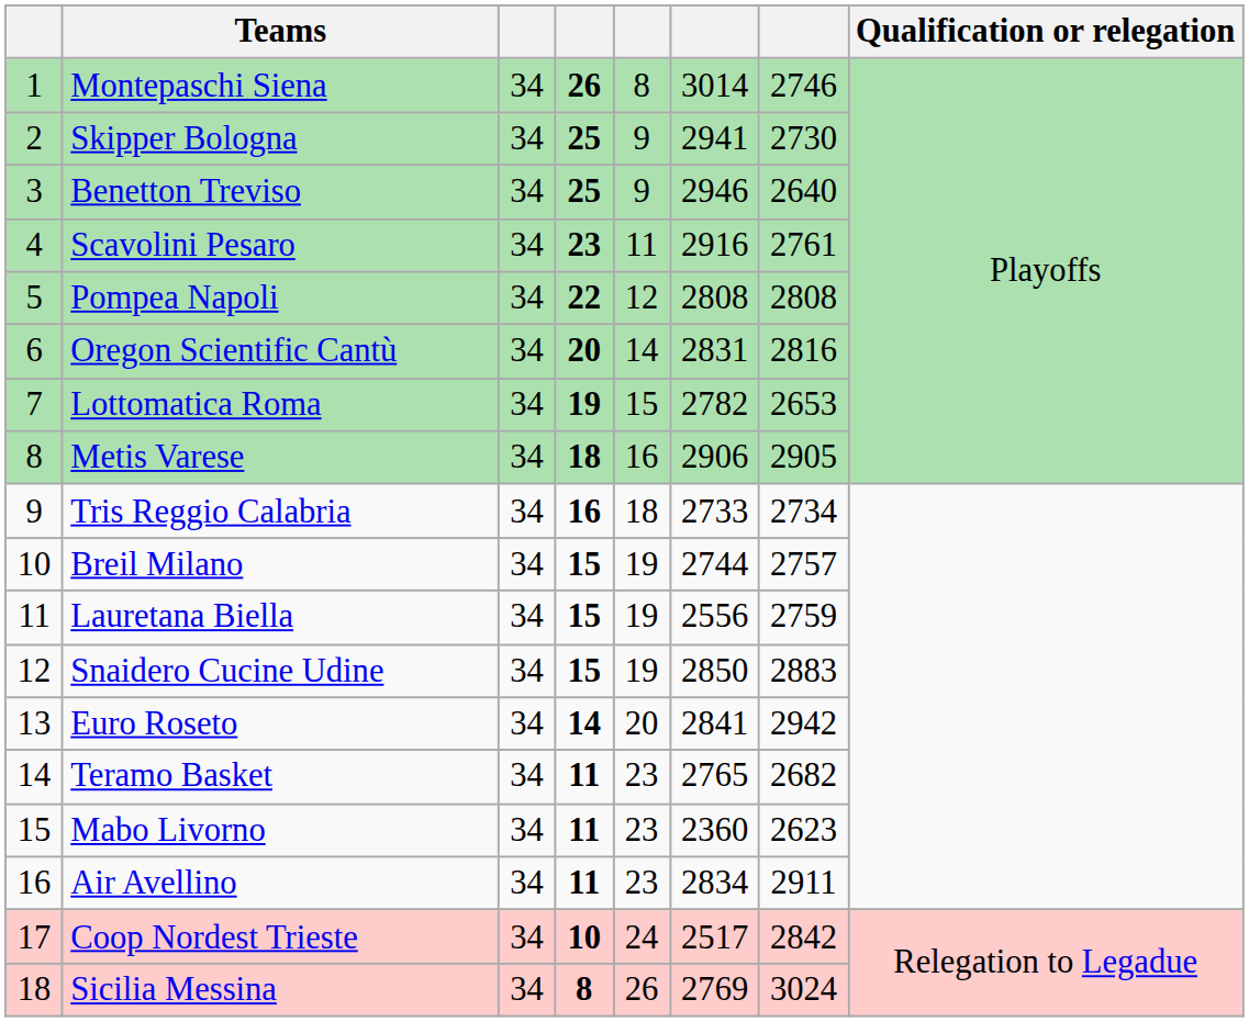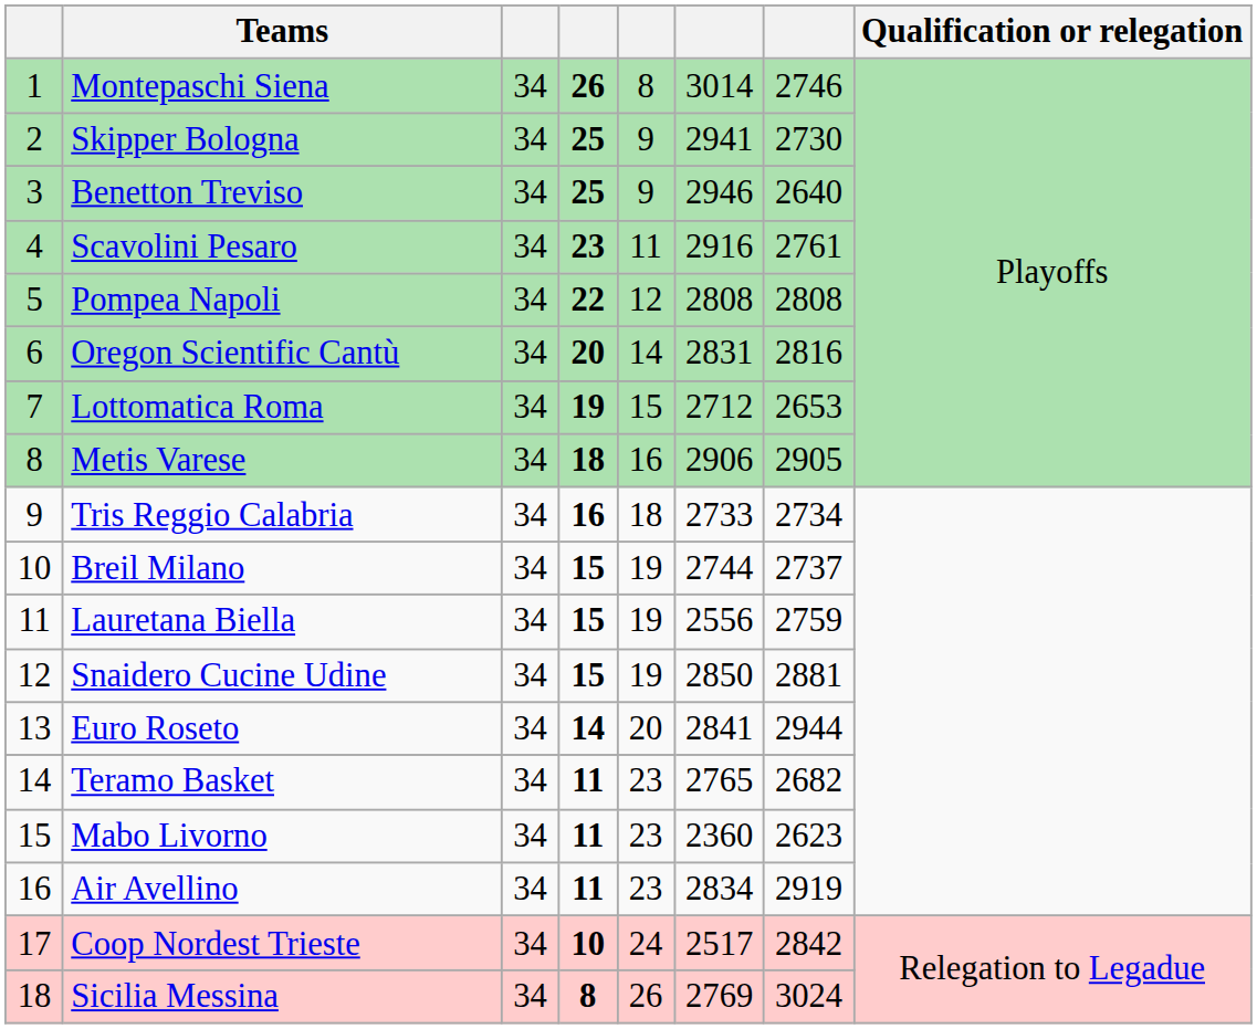Lottomatica Roma | column 6: 2782 -> 2712
Breil Milano | column 7: 2757 -> 2737
Snaidero Cucine Udine | column 7: 2883 -> 2881
Euro Roseto | column 7: 2942 -> 2944
Air Avellino | column 7: 2911 -> 2919
